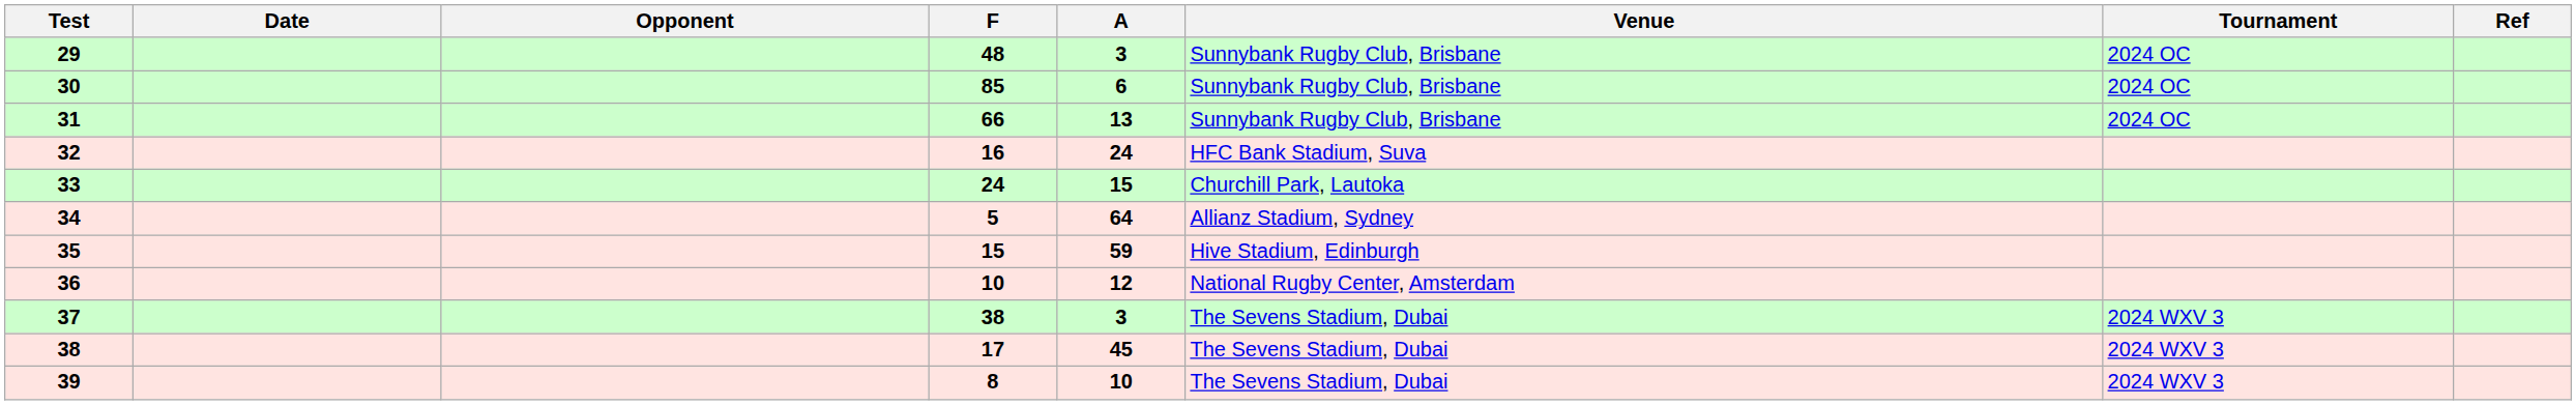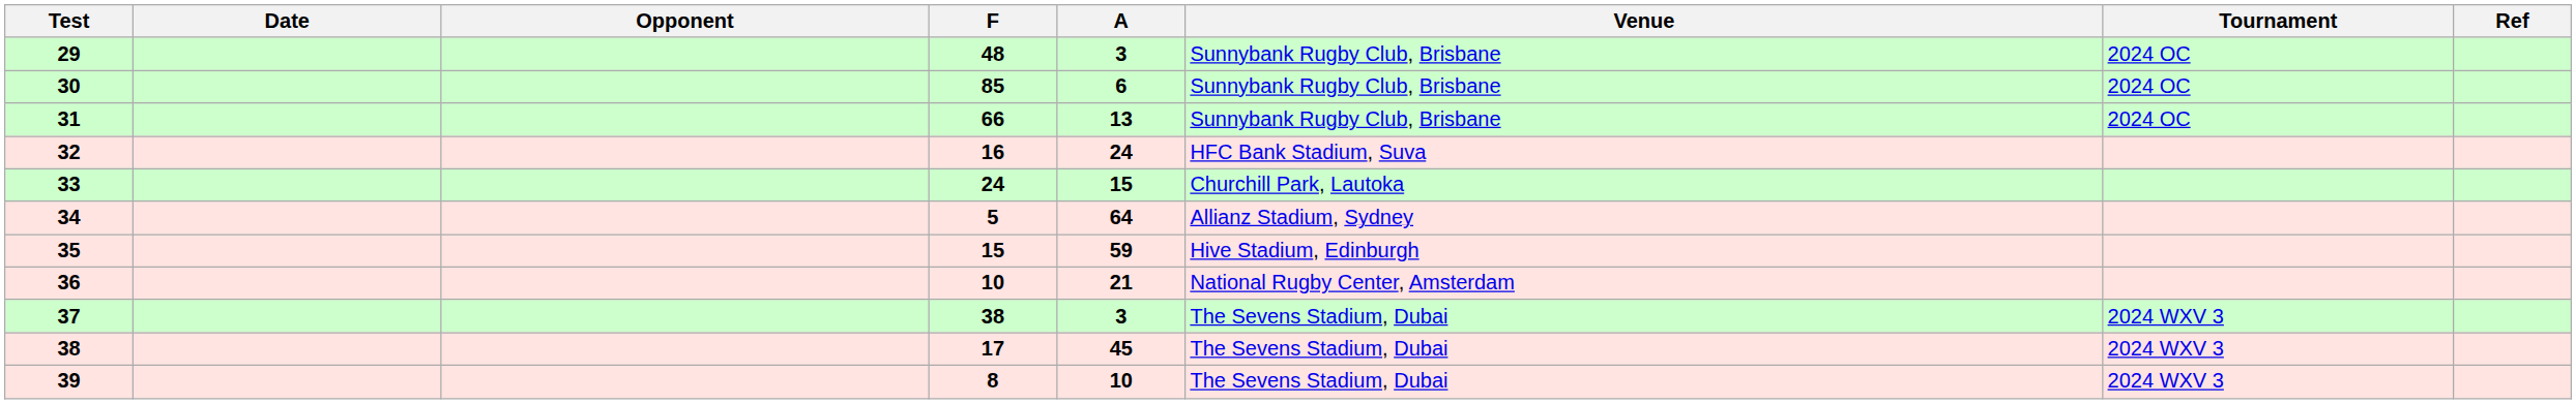36 | A: 12 -> 21
